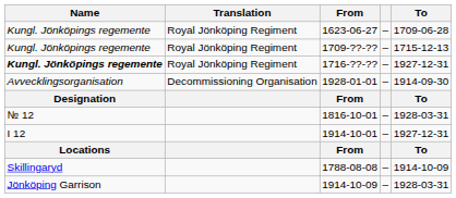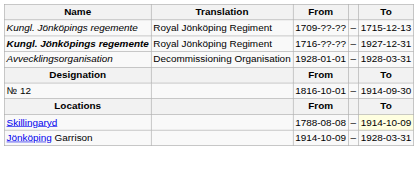- row: Kungl. Jönköpings regemente | Royal Jönköping Regiment | 1623-06-27 | – | 1709-06-28
1928-01-01 | To: 1914-09-30 -> 1928-03-31
1816-10-01 | To: 1928-03-31 -> 1914-09-30
- row: I 12 | 1914-10-01 | – | 1927-12-31
1788-08-08 | To: no background -> lightyellow background
